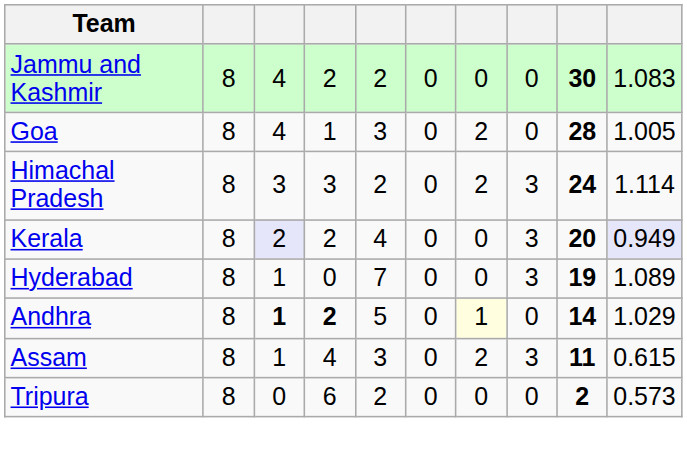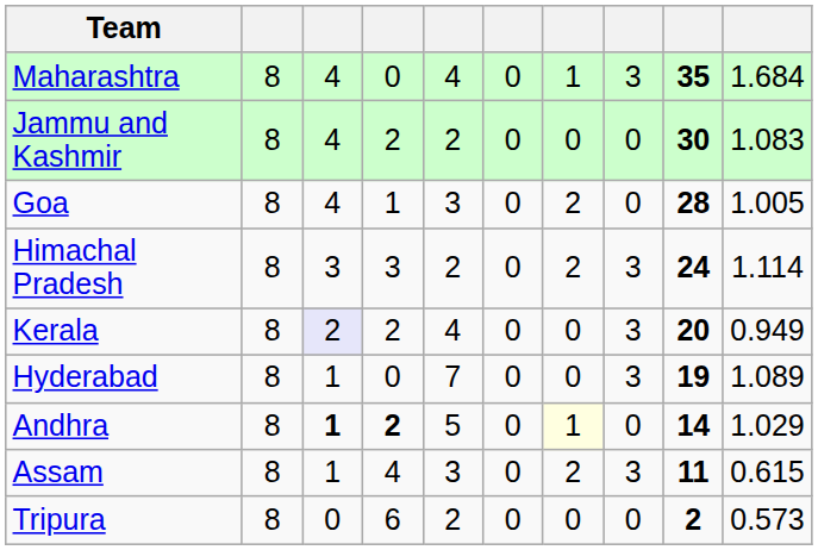+ row: Maharashtra | 8 | 4 | 0 | 4 | 0 | 1 | 3 | 35 | 1.684
Kerala | column 10: lavender background -> no background
